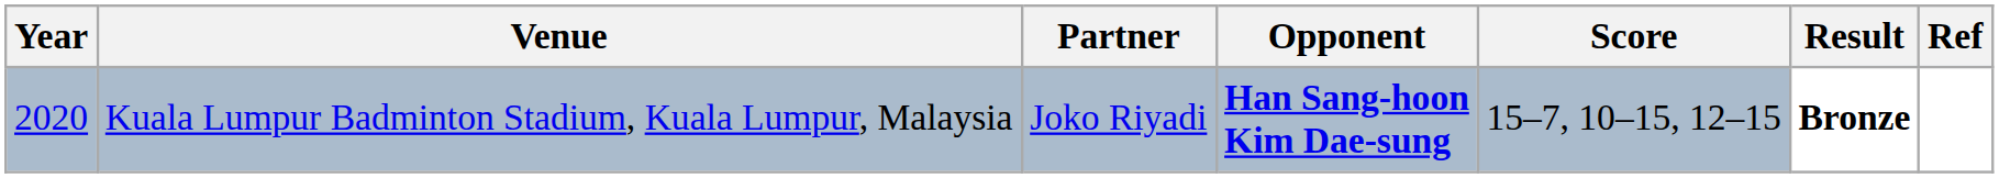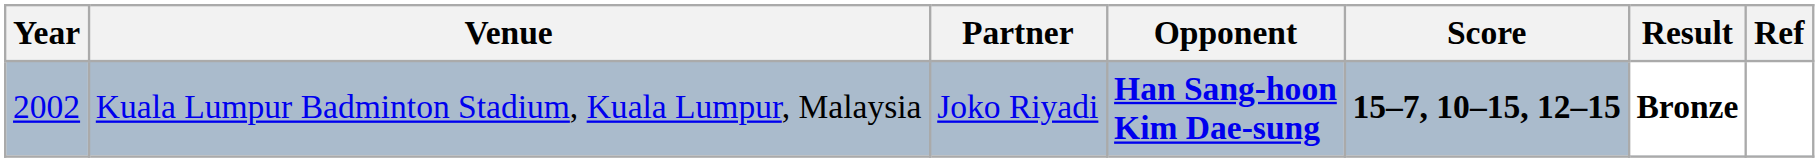Kuala Lumpur Badminton Stadium, Kuala Lumpur, Malaysia | Year: 2020 -> 2002
Kuala Lumpur Badminton Stadium, Kuala Lumpur, Malaysia | Score: normal -> bold
